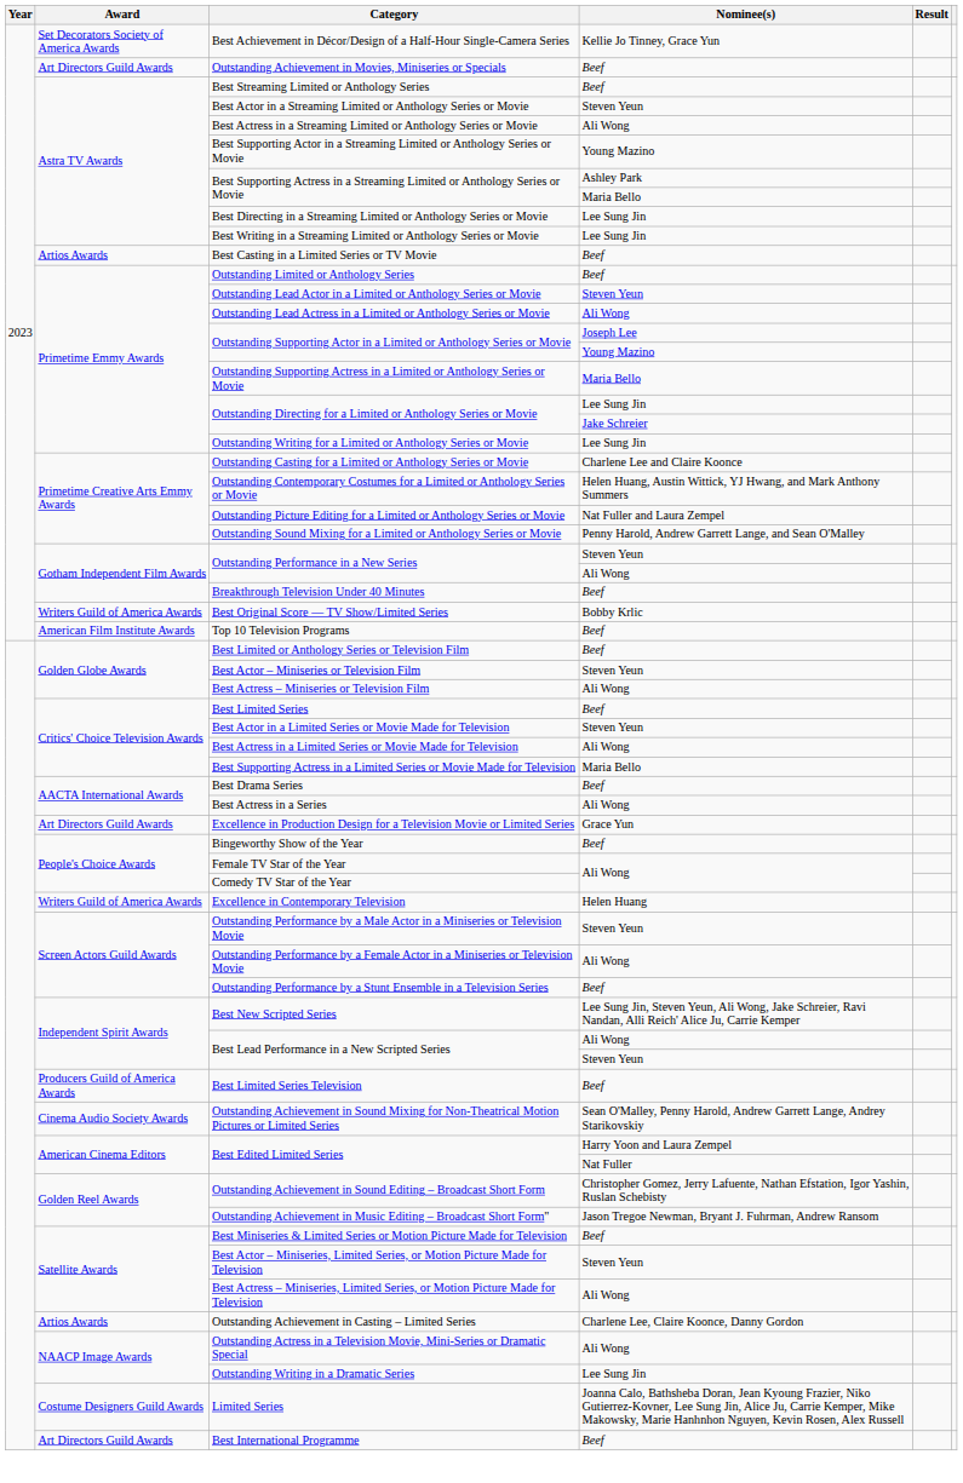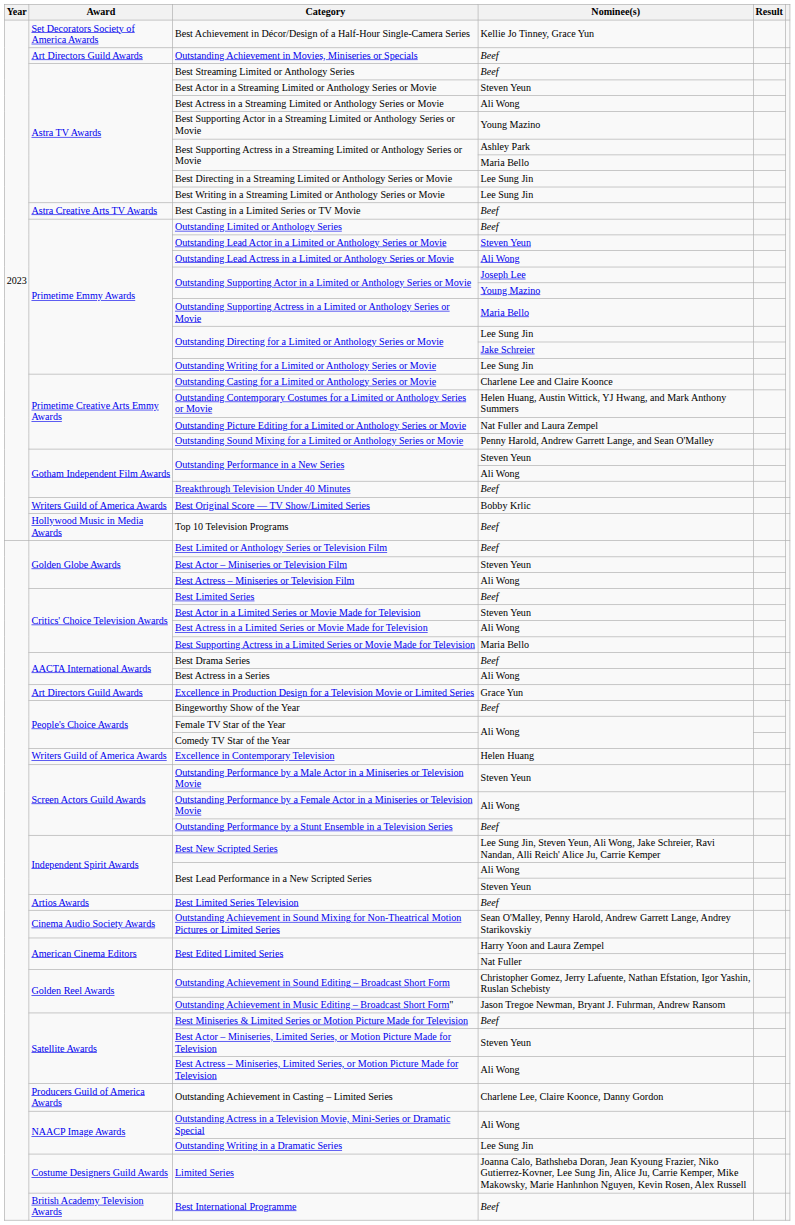Best Casting in a Limited Series or TV Movie | Award: Artios Awards -> Astra Creative Arts TV Awards
Top 10 Television Programs | Award: American Film Institute Awards -> Hollywood Music in Media Awards
Best Limited Series Television | Award: Producers Guild of America Awards -> Artios Awards
Outstanding Achievement in Casting – Limited Series | Award: Artios Awards -> Producers Guild of America Awards
Best International Programme | Award: Art Directors Guild Awards -> British Academy Television Awards
